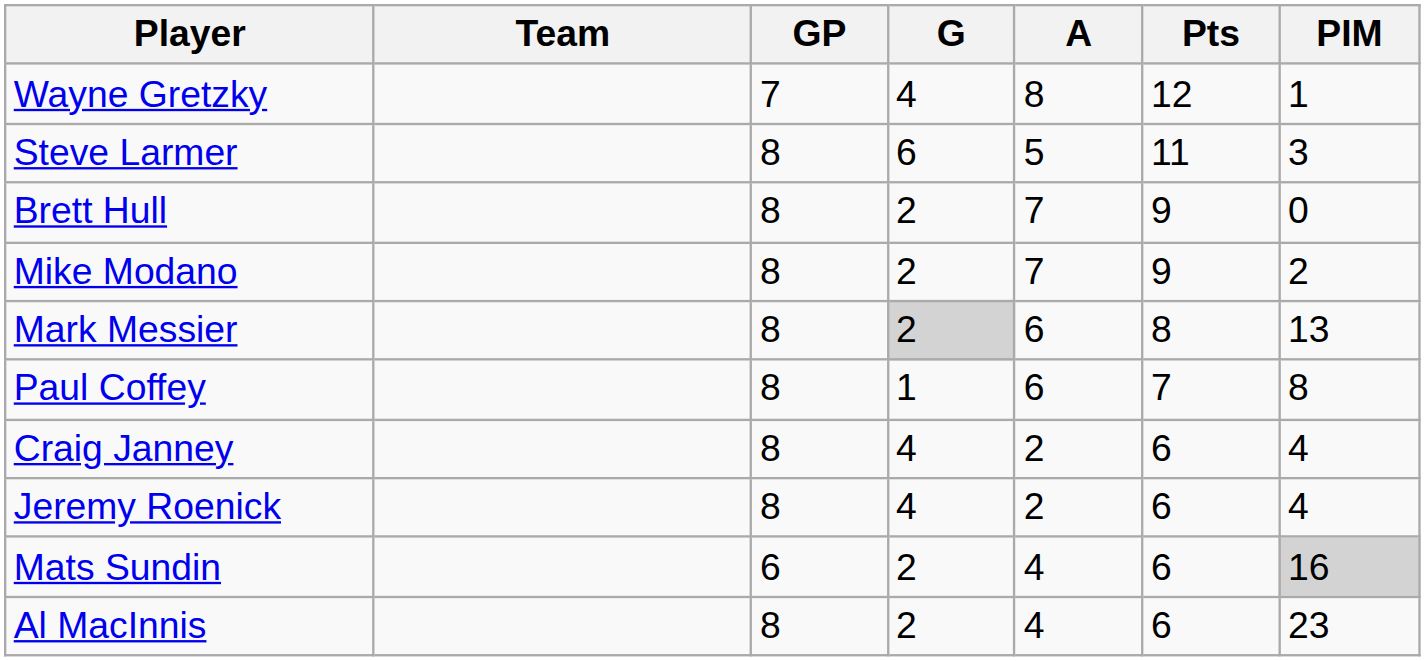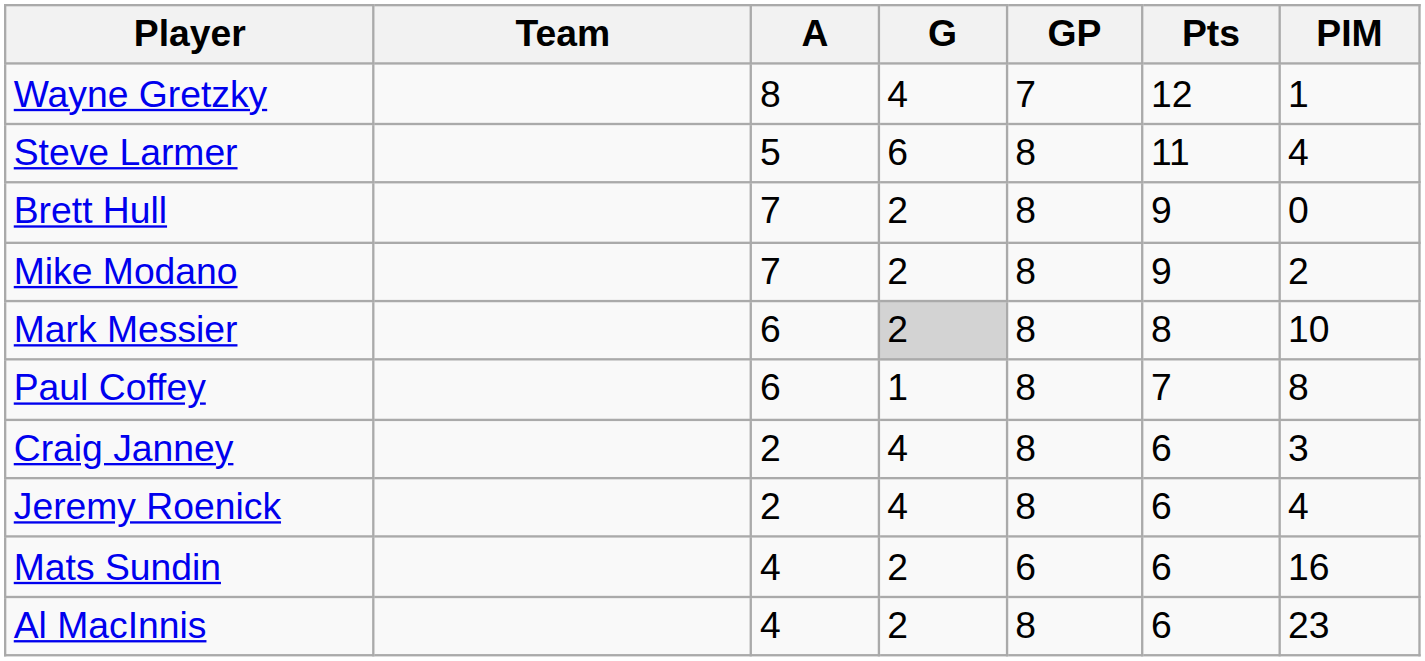columns swapped: GP <-> A
Steve Larmer | PIM: 3 -> 4
Mark Messier | PIM: 13 -> 10
Craig Janney | PIM: 4 -> 3
Mats Sundin | PIM: lightgrey background -> no background
